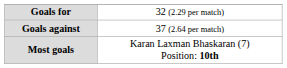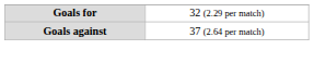- row: Most goals | Karan Laxman Bhaskaran (7) Position: 10th
